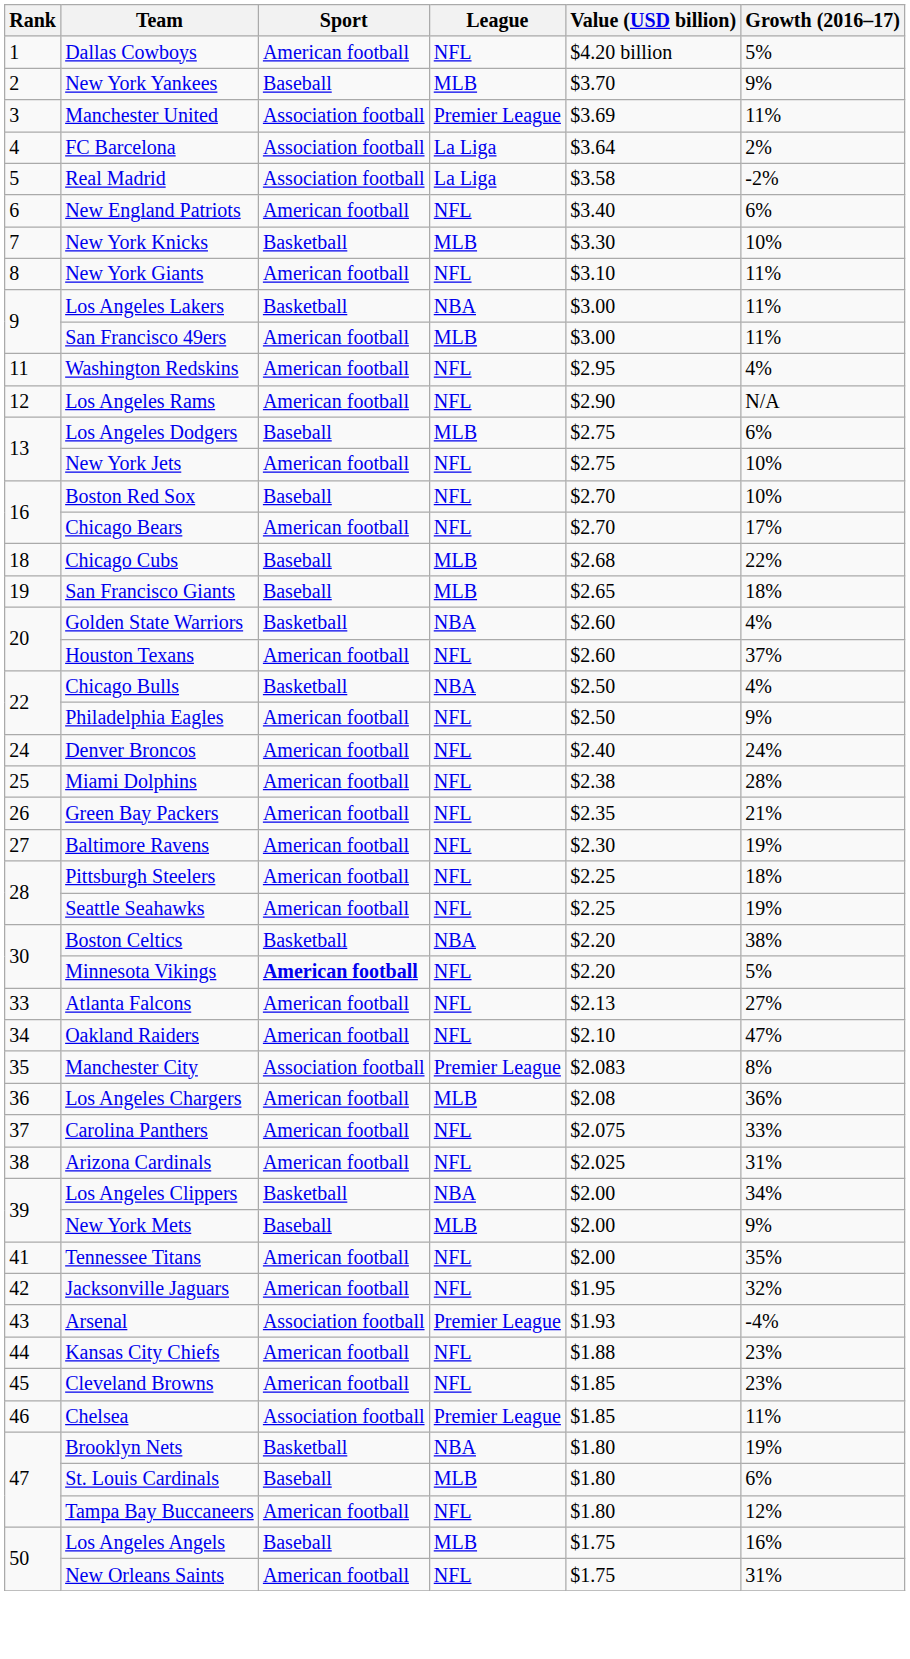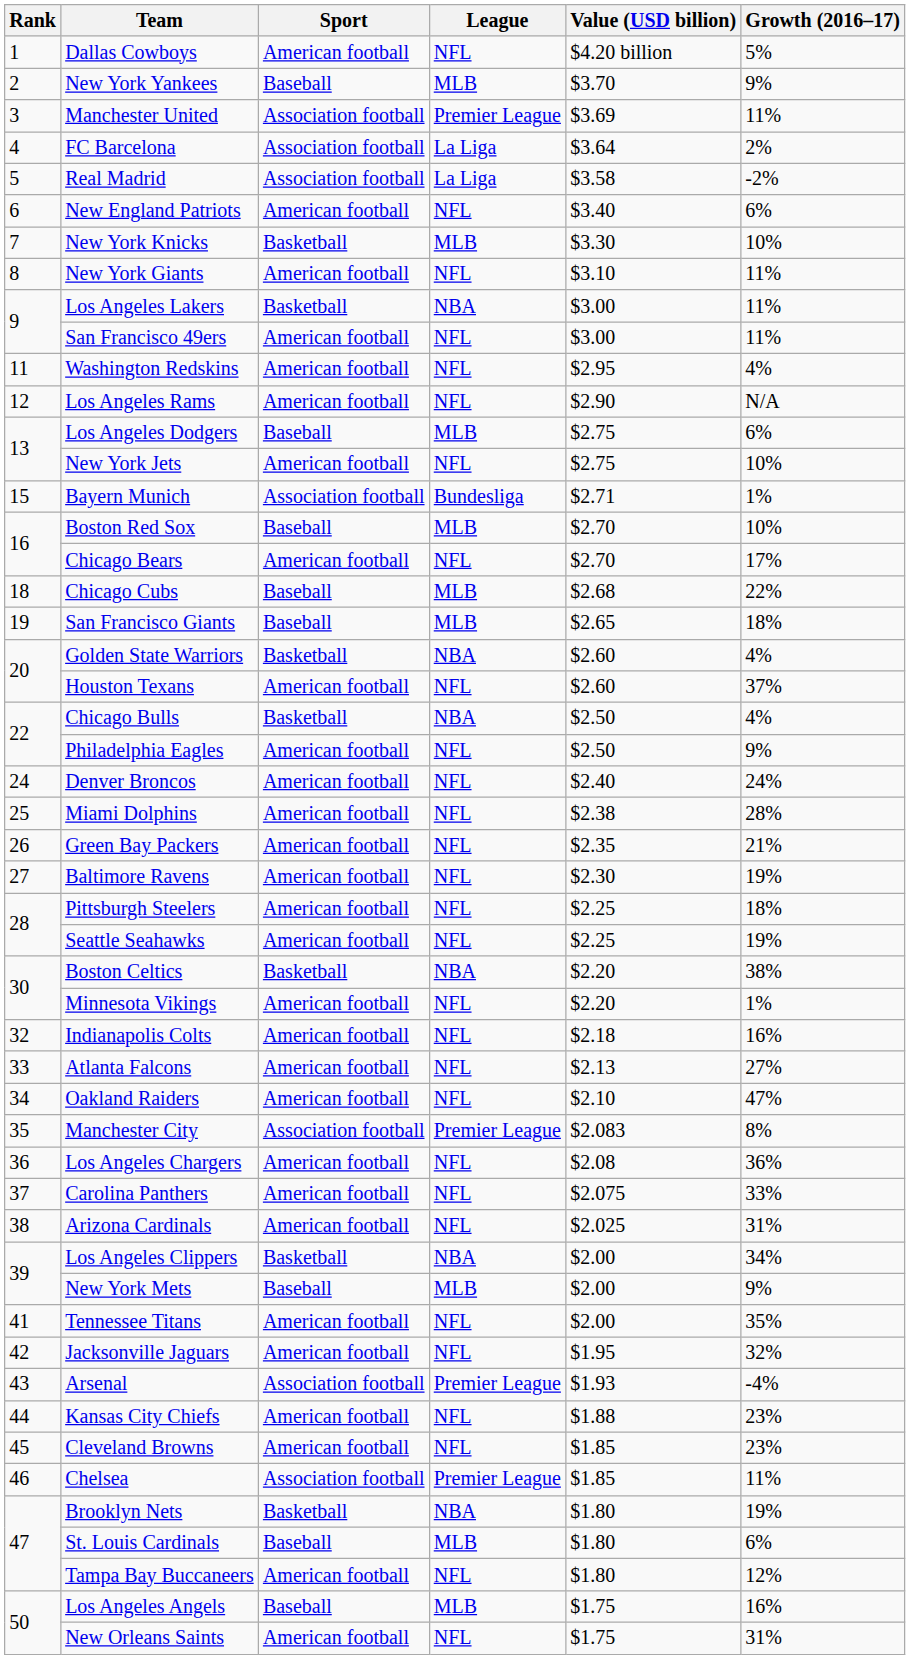San Francisco 49ers | League: MLB -> NFL
+ row: 15 | Bayern Munich | Association football | Bundesliga | $2.71 | 1%
Boston Red Sox | League: NFL -> MLB
Minnesota Vikings | Sport: bold -> normal
Minnesota Vikings | Growth (2016–17): 5% -> 1%
+ row: 32 | Indianapolis Colts | American football | NFL | $2.18 | 16%
Los Angeles Chargers | League: MLB -> NFL
